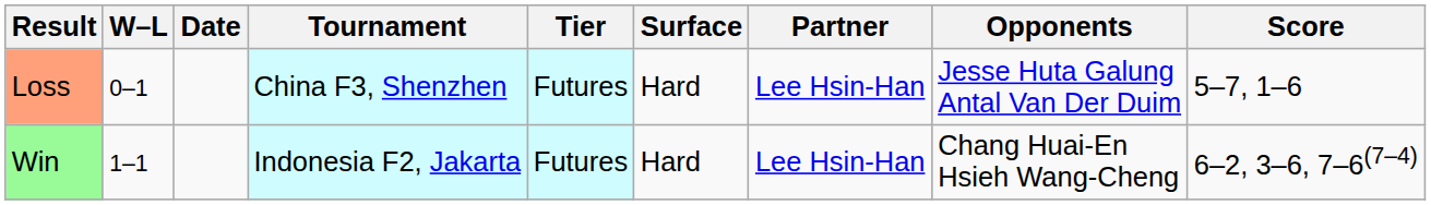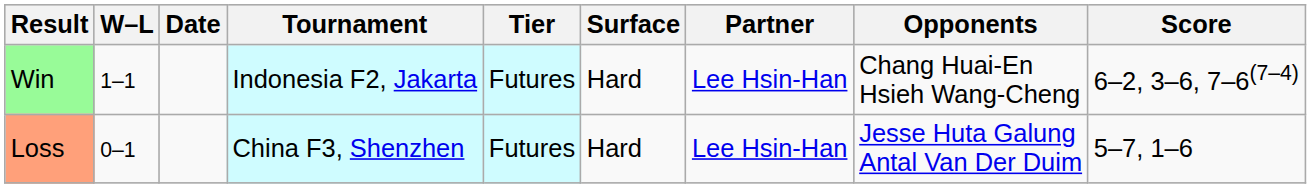rows swapped: Loss <-> Win
